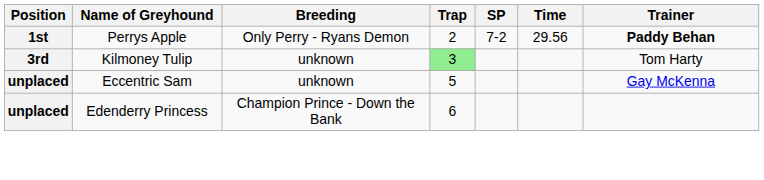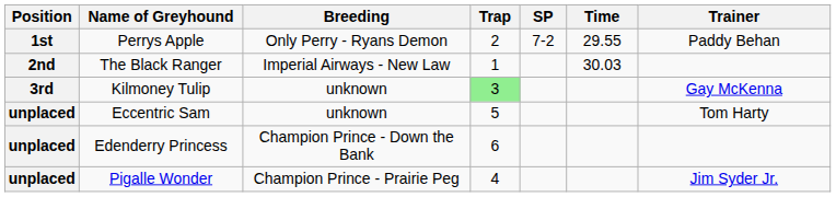Perrys Apple | Time: 29.56 -> 29.55
Perrys Apple | Trainer: bold -> normal
+ row: 2nd | The Black Ranger | Imperial Airways - New Law | 1 | 30.03
Kilmoney Tulip | Trainer: Tom Harty -> Gay McKenna
Eccentric Sam | Trainer: Gay McKenna -> Tom Harty
+ row: unplaced | Pigalle Wonder | Champion Prince - Prairie Peg | 4 | Jim Syder Jr.
